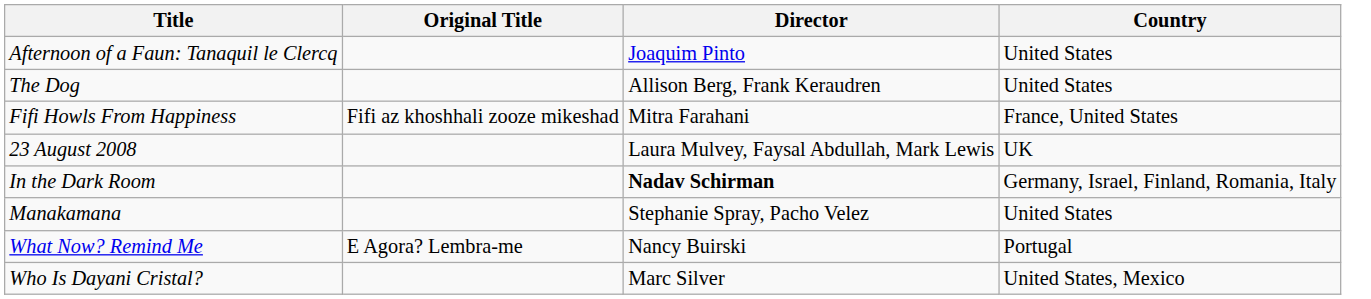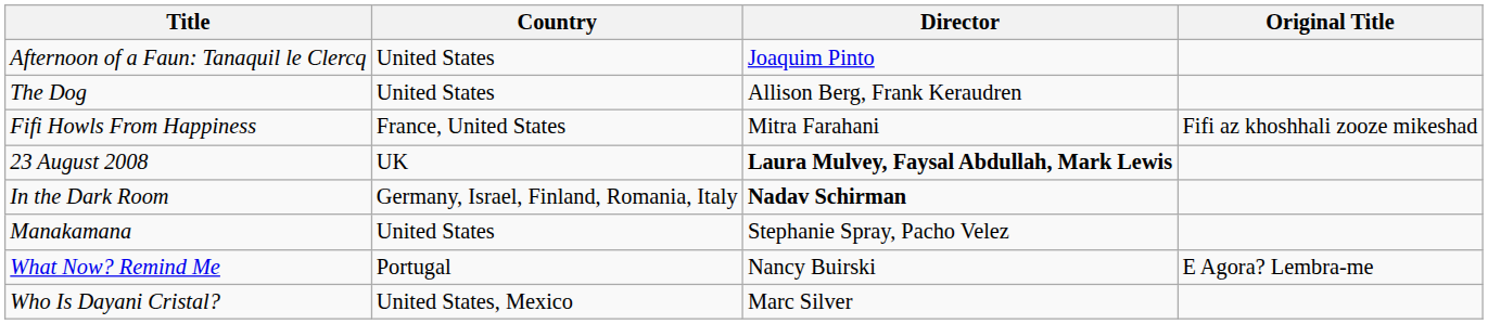columns swapped: Original Title <-> Country
23 August 2008 | Director: normal -> bold
